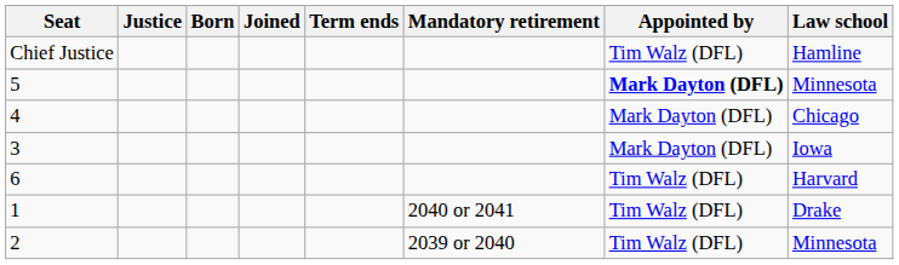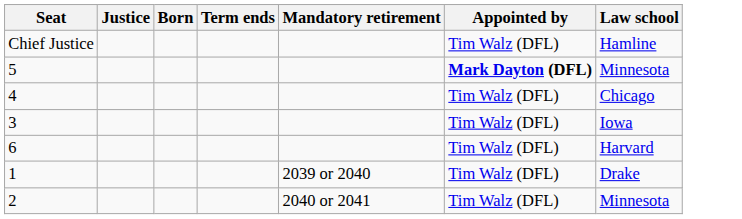- column: Joined
4 | Appointed by: Mark Dayton (DFL) -> Tim Walz (DFL)
3 | Appointed by: Mark Dayton (DFL) -> Tim Walz (DFL)
1 | Mandatory retirement: 2040 or 2041 -> 2039 or 2040
2 | Mandatory retirement: 2039 or 2040 -> 2040 or 2041
